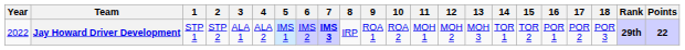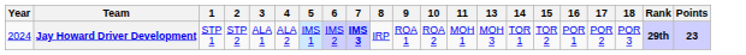- column: 12 | MOH 2
Jay Howard Driver Development | Year: 2022 -> 2024
Jay Howard Driver Development | Points: 22 -> 23
